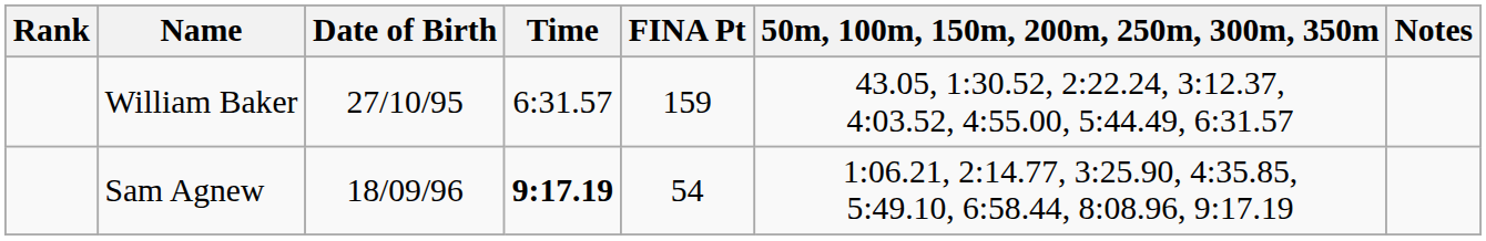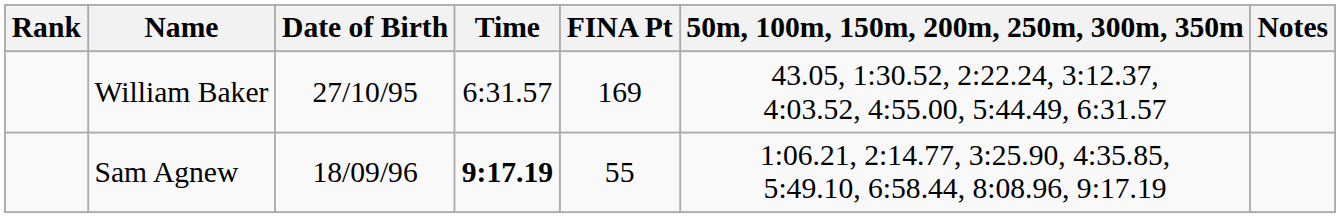William Baker | FINA Pt: 159 -> 169
Sam Agnew | FINA Pt: 54 -> 55
